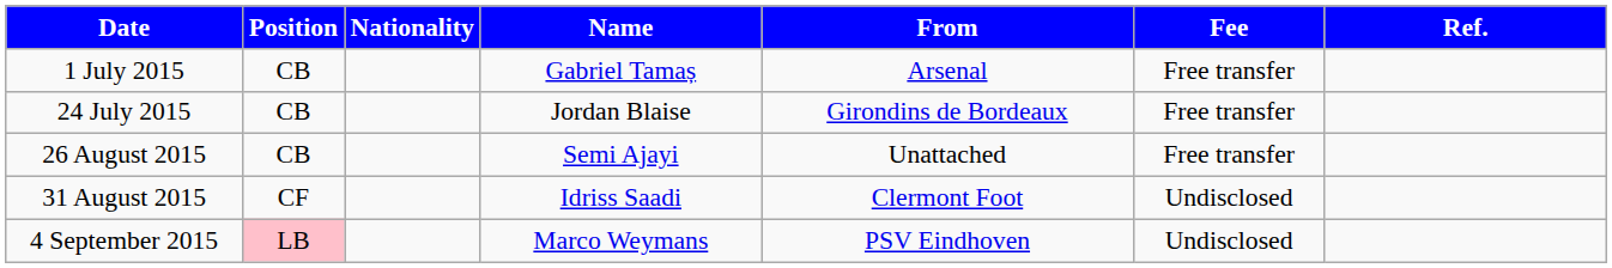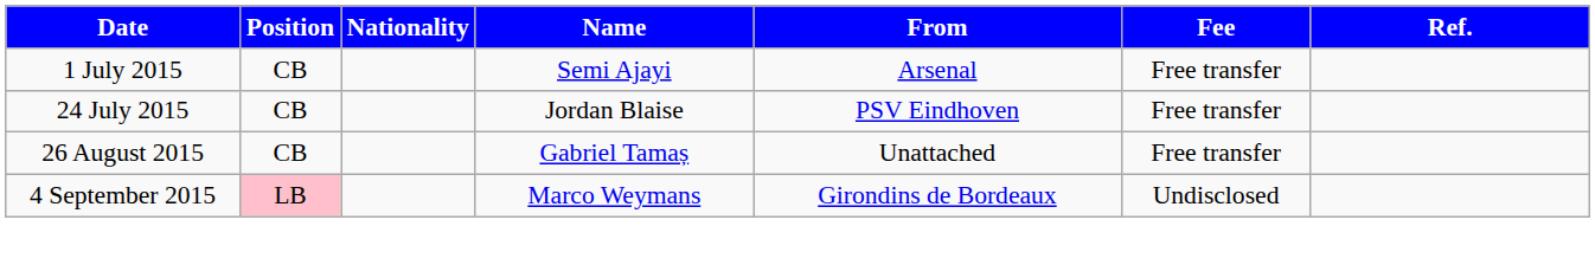1 July 2015 | Name: Gabriel Tamaș -> Semi Ajayi
24 July 2015 | From: Girondins de Bordeaux -> PSV Eindhoven
26 August 2015 | Name: Semi Ajayi -> Gabriel Tamaș
- row: 31 August 2015 | CF | Idriss Saadi | Clermont Foot | Undisclosed
4 September 2015 | From: PSV Eindhoven -> Girondins de Bordeaux
